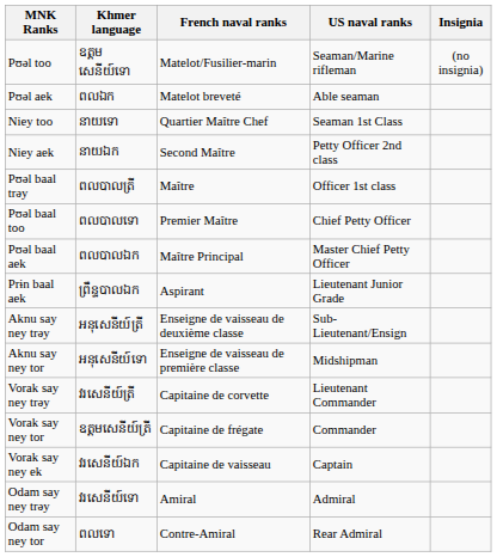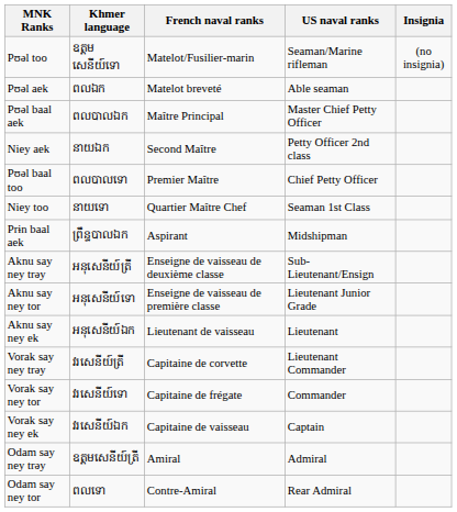rows swapped: Niey too <-> Pʊəl baal aek
- row: Pʊəl baal trəy | ពលបាលត្រី | Maître | Officer 1st class
Prɨn baal aek | US naval ranks: Lieutenant Junior Grade -> Midshipman
Aknu say ney tor | US naval ranks: Midshipman -> Lieutenant Junior Grade
+ row: Aknu say ney ek | អនុសេនីយ៍ឯក | Lieutenant de vaisseau | Lieutenant
Vorak say ney tor | Khmer language: ឧត្តមសេនីយ៍ត្រី -> វរសេនីយ៍ទោ
Odam say ney trəy | Khmer language: វរសេនីយ៍ទោ -> ឧត្តមសេនីយ៍ត្រី
